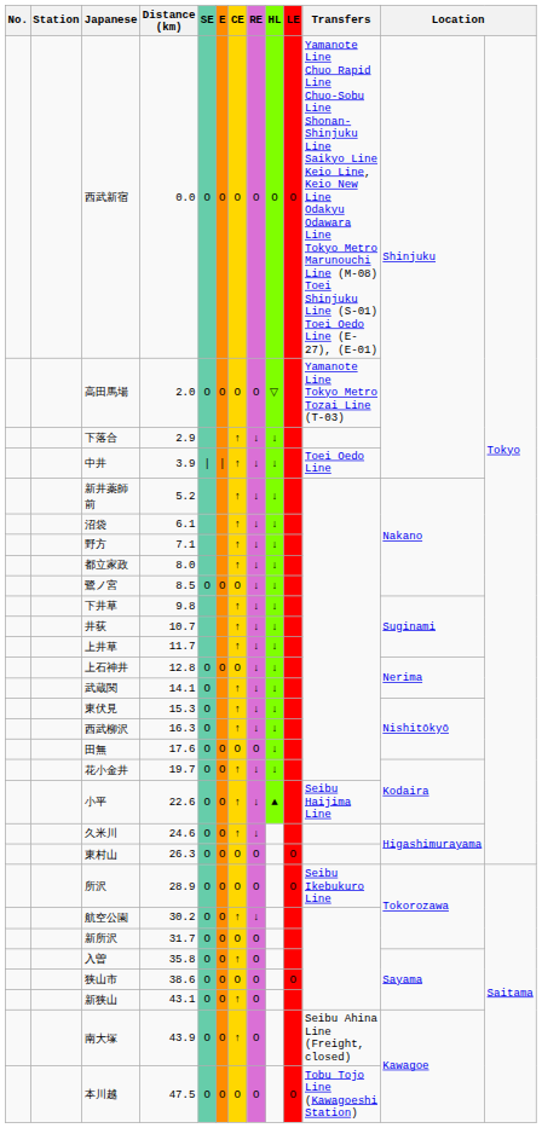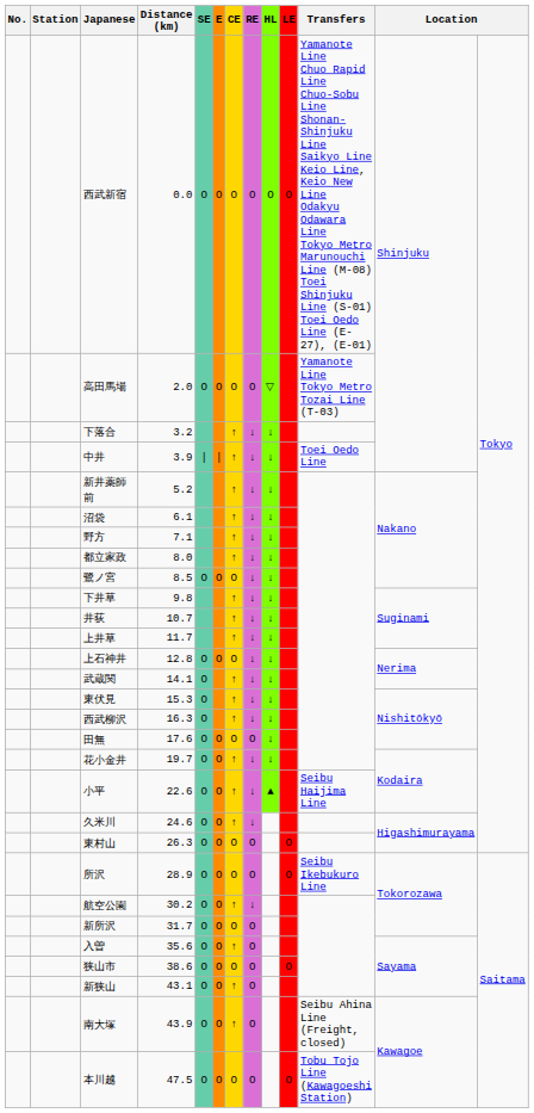下落合 | Distance (km): 2.9 -> 3.2
入曽 | Distance (km): 35.8 -> 35.6
